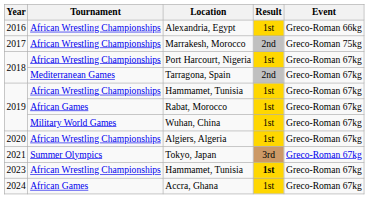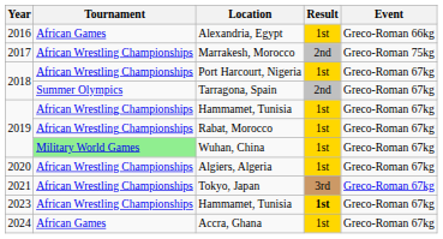Alexandria, Egypt | Tournament: African Wrestling Championships -> African Games
Tarragona, Spain | Tournament: Mediterranean Games -> Summer Olympics
Rabat, Morocco | Tournament: African Games -> African Wrestling Championships
Wuhan, China | Tournament: no background -> lightgreen background
Tokyo, Japan | Tournament: Summer Olympics -> African Wrestling Championships
